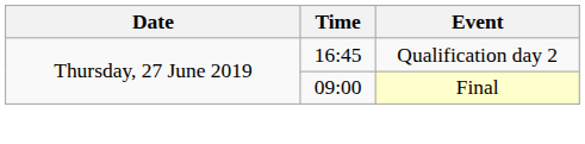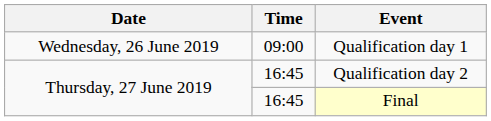+ row: Wednesday, 26 June 2019 | 09:00 | Qualification day 1
Final | Time: 09:00 -> 16:45
